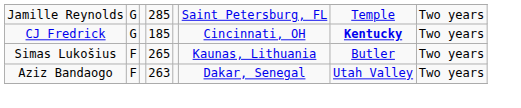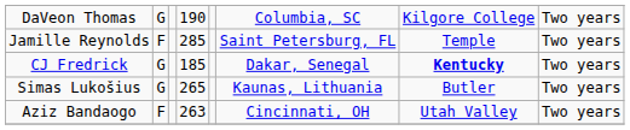+ row: DaVeon Thomas | G | 190 | Columbia, SC | Kilgore College | Two years
Jamille Reynolds | column 2: G -> F
CJ Fredrick | column 6: Cincinnati, OH -> Dakar, Senegal
Simas Lukošius | column 2: F -> G
Aziz Bandaogo | column 6: Dakar, Senegal -> Cincinnati, OH
